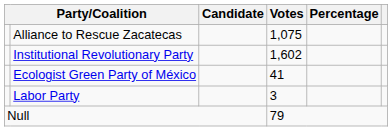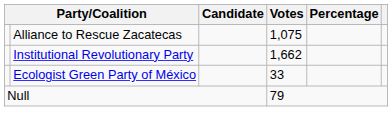Institutional Revolutionary Party | Votes: 1,602 -> 1,662
Ecologist Green Party of México | Votes: 41 -> 33
- row: Labor Party | 3
